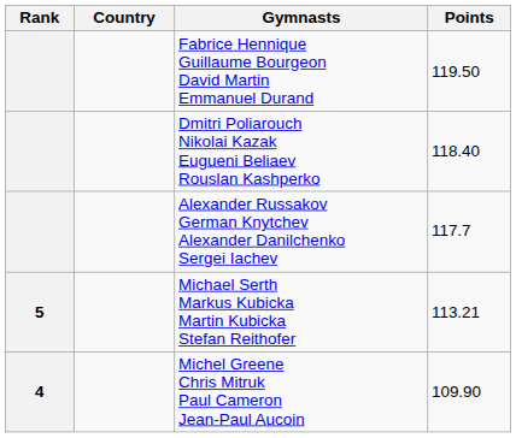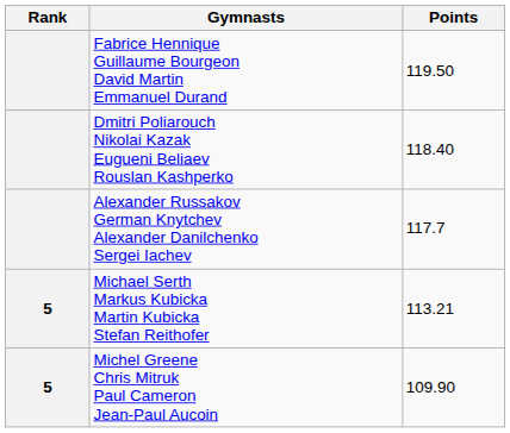- column: Country
Michel Greene Chris Mitruk Paul Cameron Jean-Paul Aucoin | Rank: 4 -> 5
